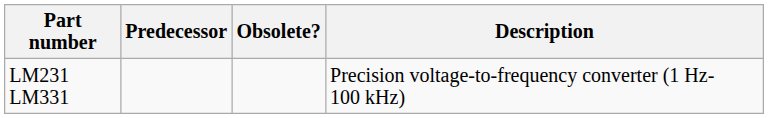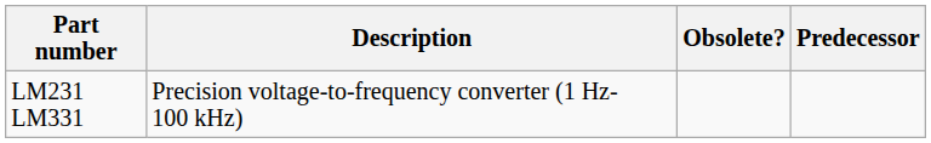columns swapped: Predecessor <-> Description
